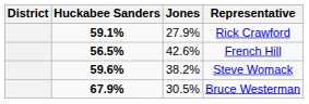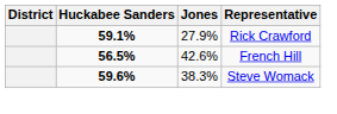Steve Womack | Jones: 38.2% -> 38.3%
- row: 67.9% | 30.5% | Bruce Westerman
